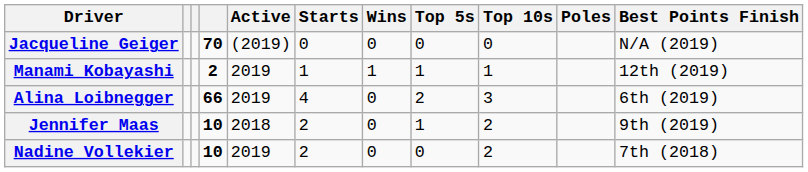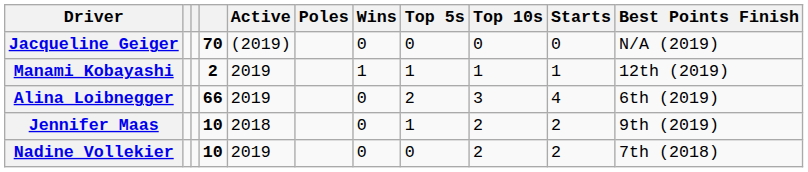columns swapped: Starts <-> Poles
